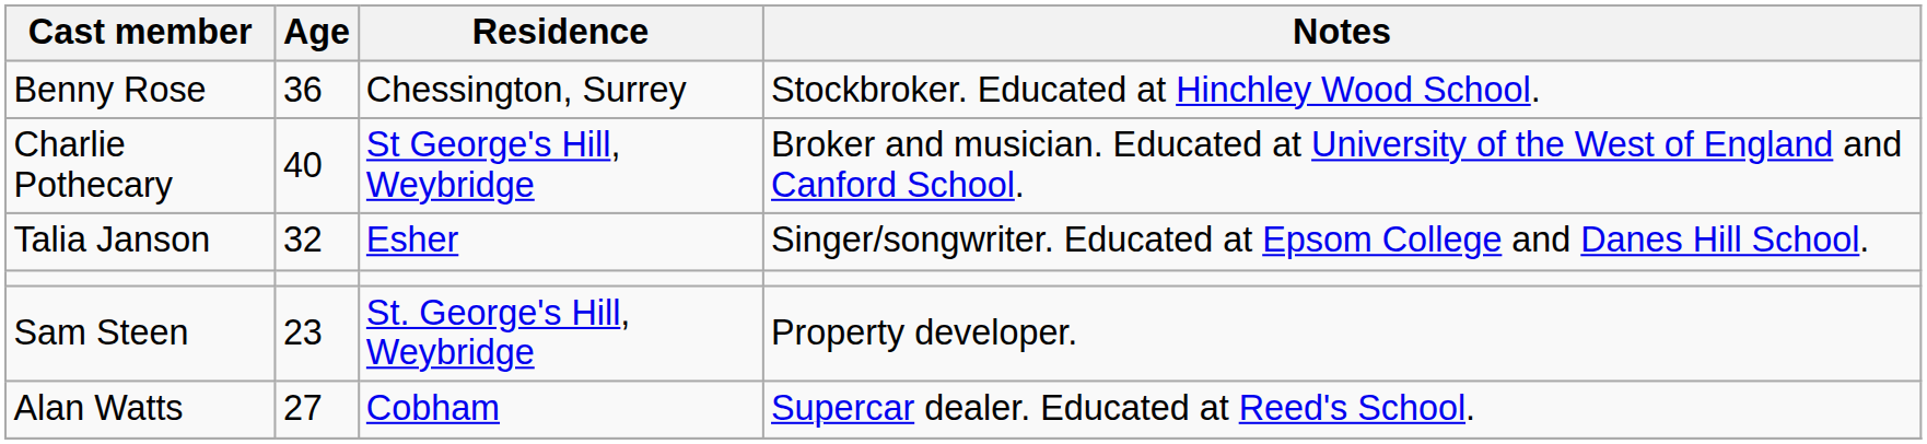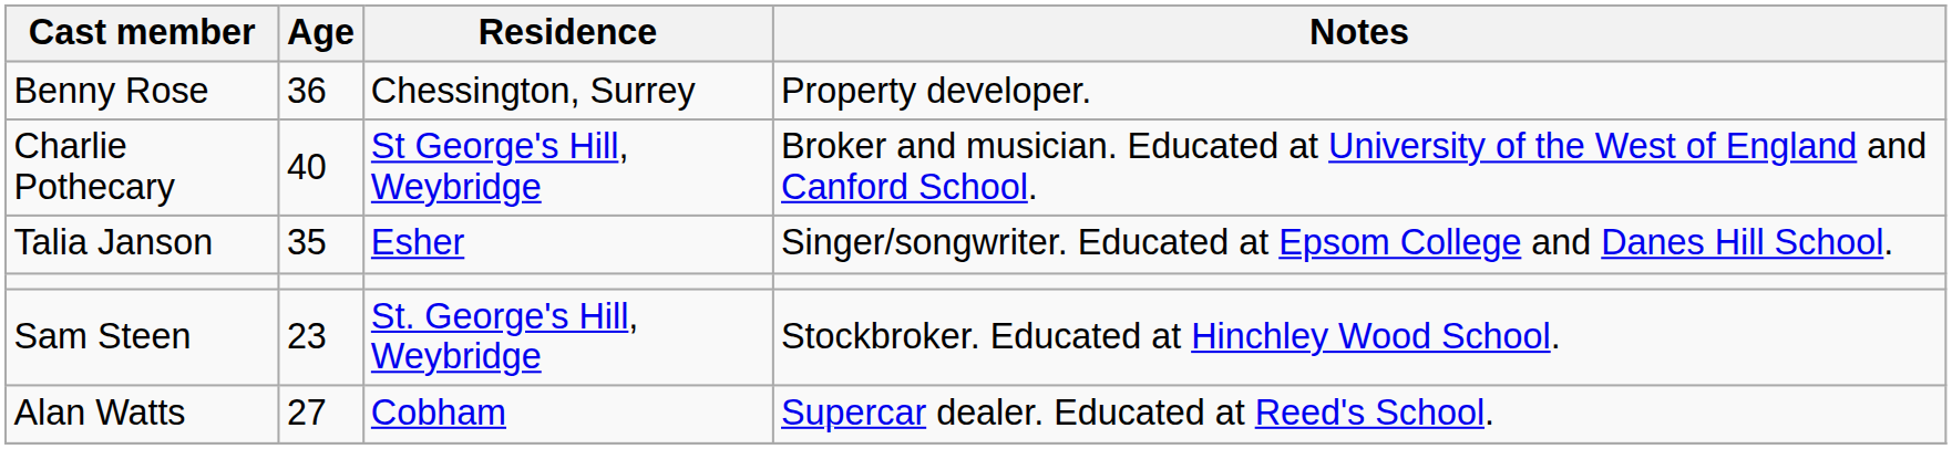Benny Rose | Notes: Stockbroker. Educated at Hinchley Wood School. -> Property developer.
Talia Janson | Age: 32 -> 35
Sam Steen | Notes: Property developer. -> Stockbroker. Educated at Hinchley Wood School.
